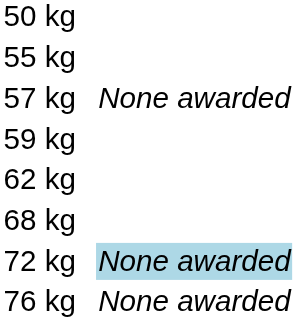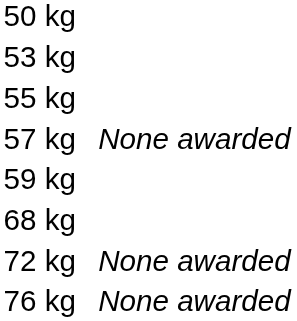+ row: 53 kg
- row: 62 kg
72 kg | column 4: lightblue background -> no background
